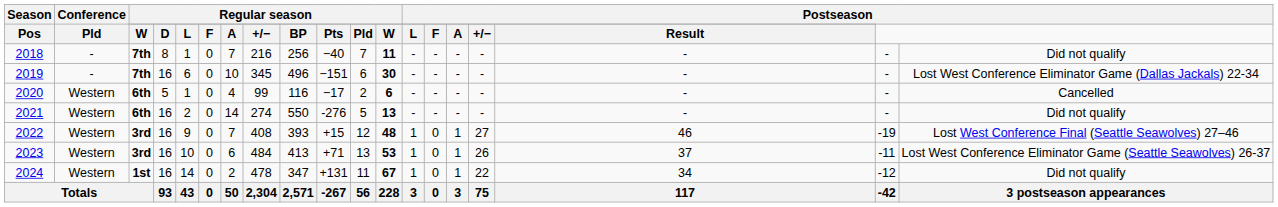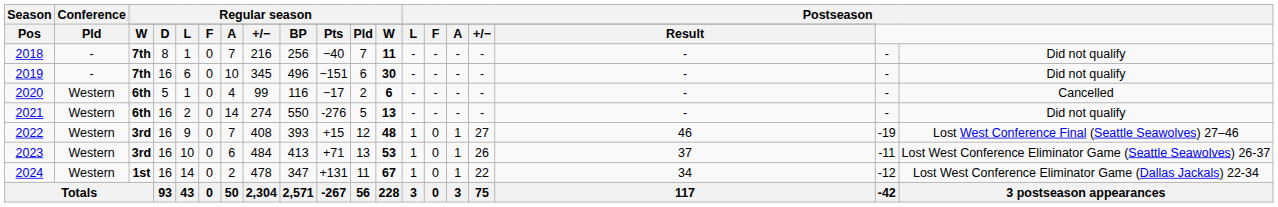2019 | column 19: Lost West Conference Eliminator Game (Dallas Jackals) 22-34 -> Did not qualify
2024 | column 19: Did not qualify -> Lost West Conference Eliminator Game (Dallas Jackals) 22-34
